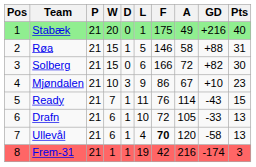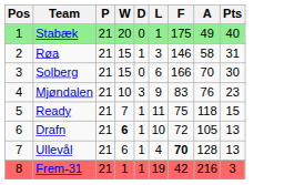- column: GD | +216 | +88 | +82 | +10 | -43 | -33 | -58 | -174
Røa | L: 5 -> 3
Solberg | A: 72 -> 70
Mjøndalen | F: 86 -> 83
Mjøndalen | A: 67 -> 76
Ready | F: 76 -> 75
Ready | A: 114 -> 118
Drafn | W: normal -> bold
Ullevål | A: 120 -> 128
